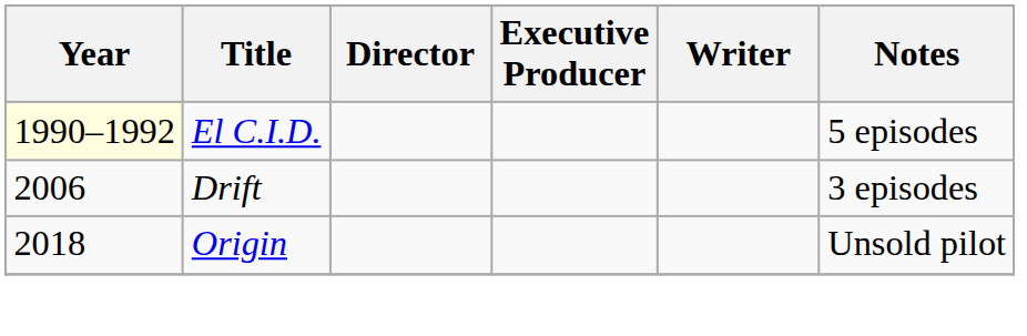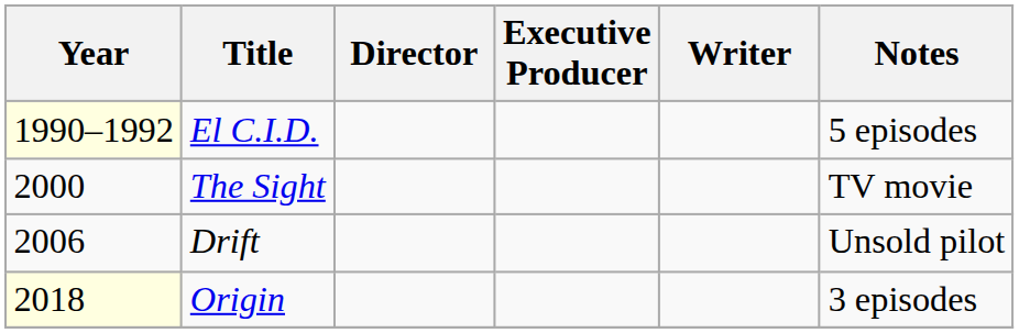+ row: 2000 | The Sight | TV movie
Drift | Notes: 3 episodes -> Unsold pilot
Origin | Year: no background -> lightyellow background
Origin | Notes: Unsold pilot -> 3 episodes
